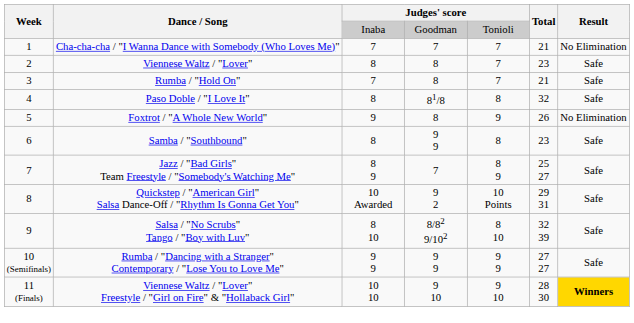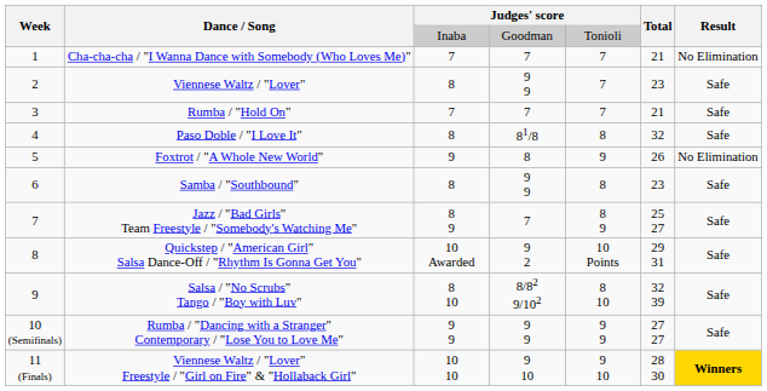Viennese Waltz / "Lover" | column 4: 8 -> 9 9
Rumba / "Hold On" | column 4: 8 -> 7
